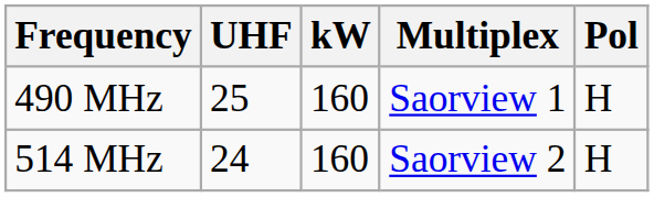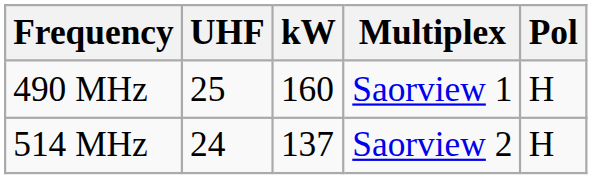514 MHz | kW: 160 -> 137
